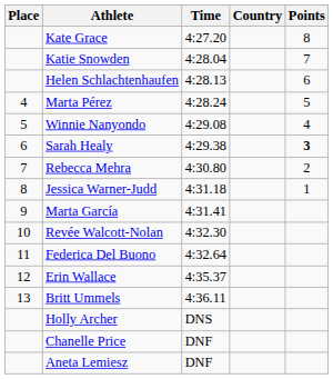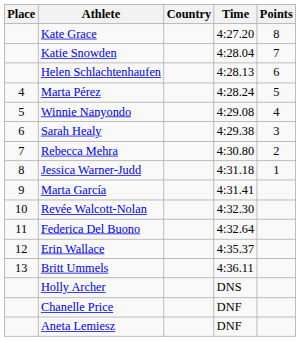columns swapped: Country <-> Time
Sarah Healy | Points: bold -> normal
